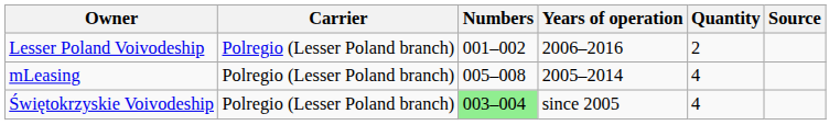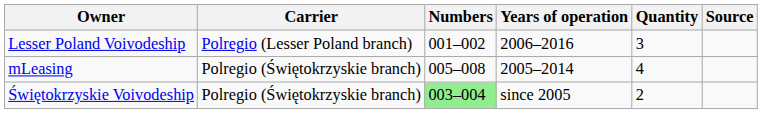Lesser Poland Voivodeship | Quantity: 2 -> 3
mLeasing | Carrier: Polregio (Lesser Poland branch) -> Polregio (Świętokrzyskie branch)
Świętokrzyskie Voivodeship | Carrier: Polregio (Lesser Poland branch) -> Polregio (Świętokrzyskie branch)
Świętokrzyskie Voivodeship | Quantity: 4 -> 2
